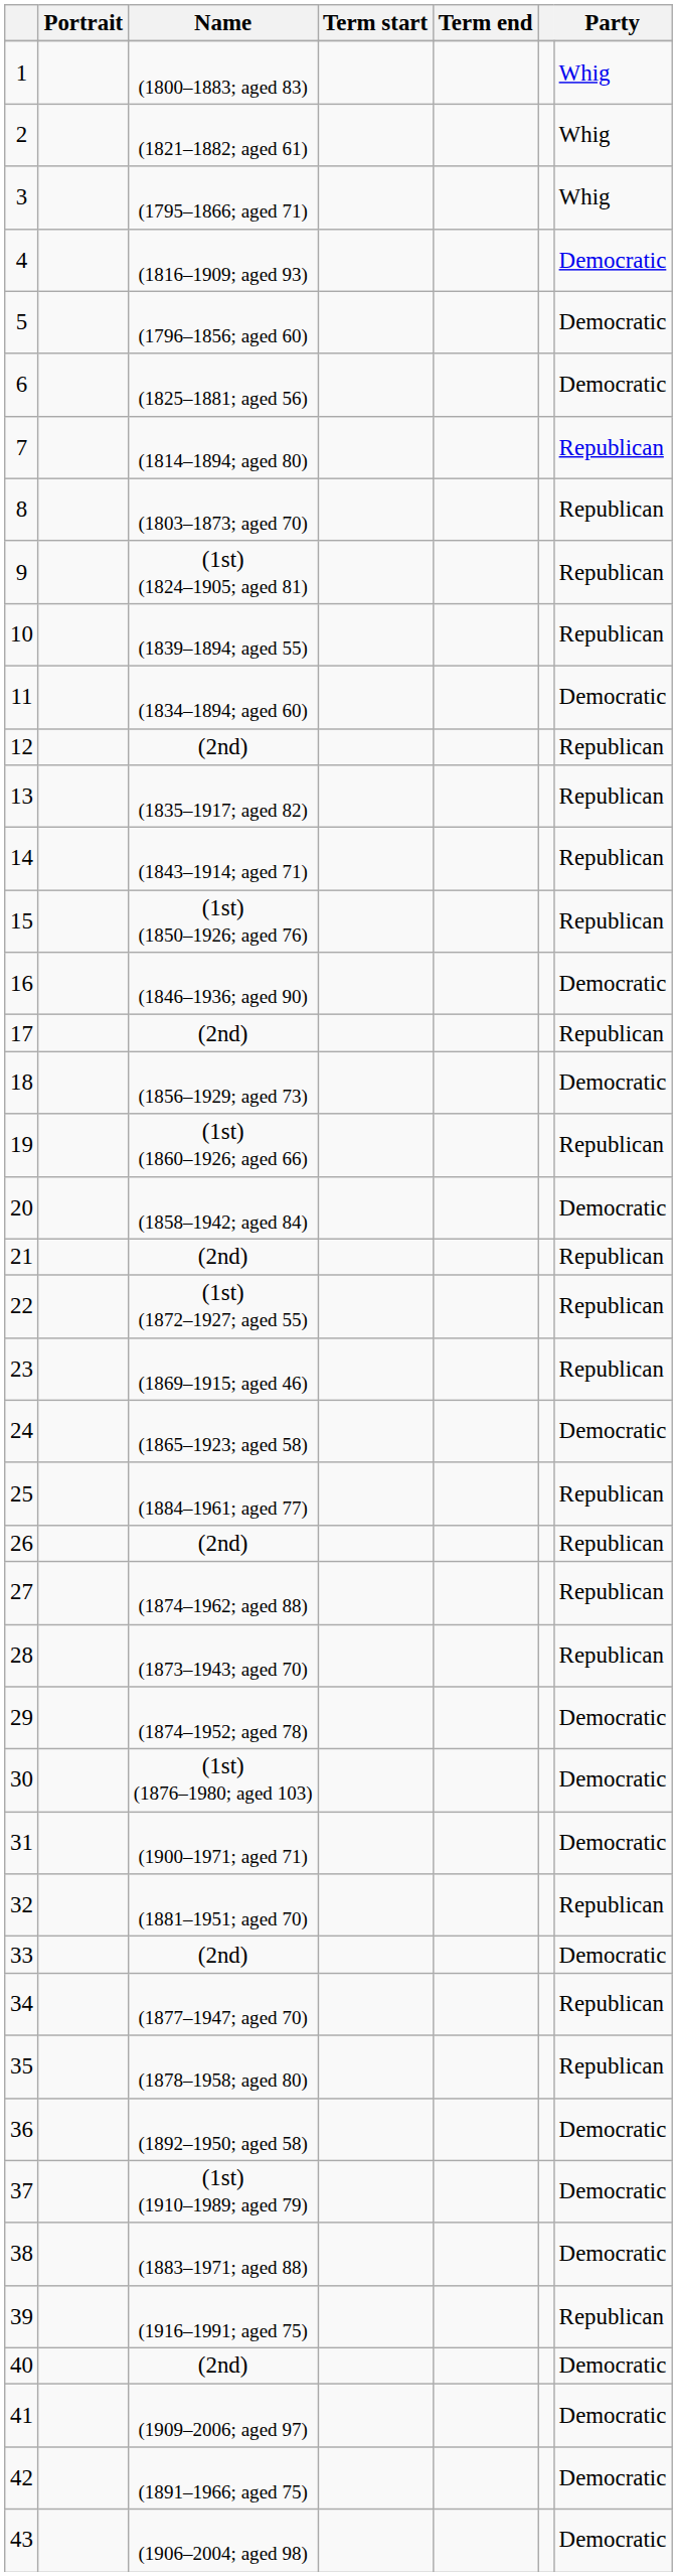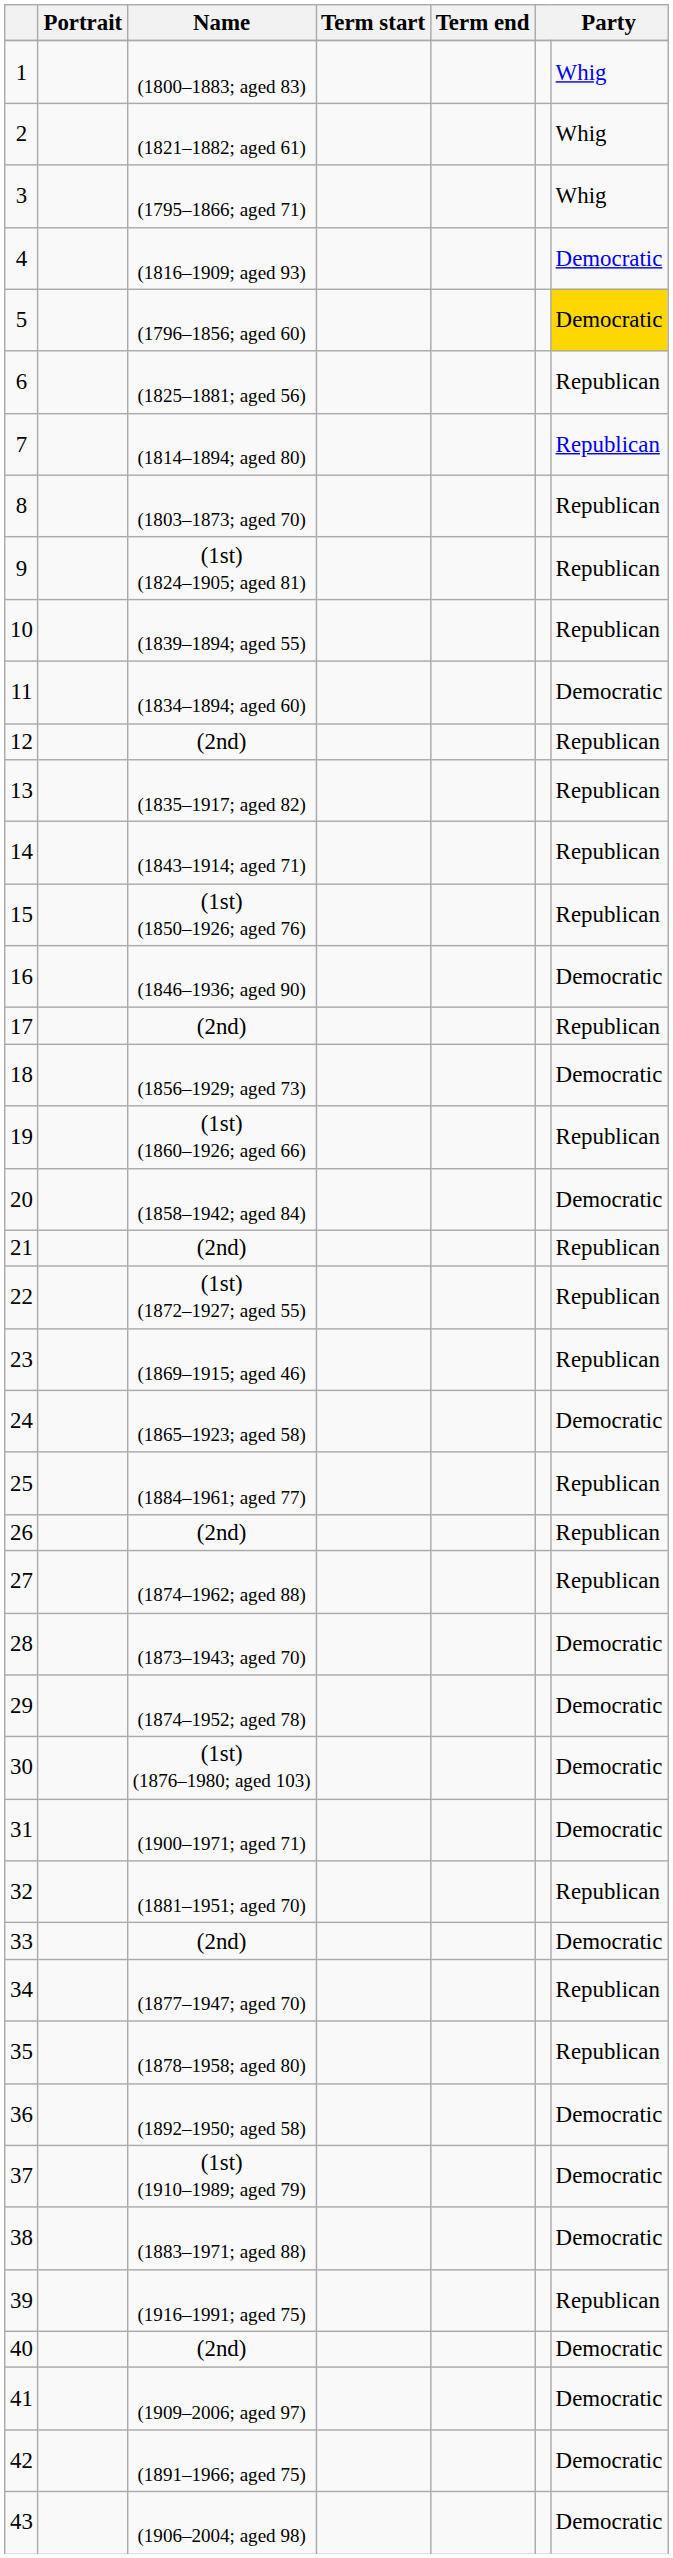5 | Party: no background -> gold background
6 | Party: Democratic -> Republican
28 | Party: Republican -> Democratic
